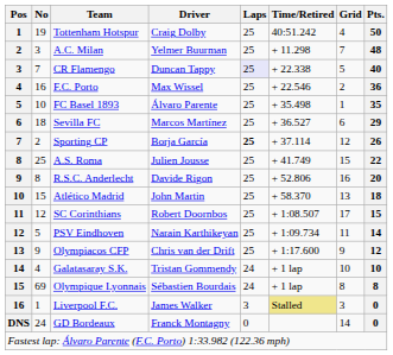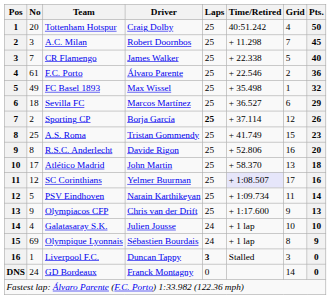Tottenham Hotspur | No: 19 -> 20
A.C. Milan | Driver: Yelmer Buurman -> Robert Doornbos
A.C. Milan | Pts.: 48 -> 45
CR Flamengo | Driver: Duncan Tappy -> James Walker
CR Flamengo | Laps: lavender background -> no background
F.C. Porto | No: 16 -> 61
F.C. Porto | Driver: Max Wissel -> Álvaro Parente
FC Basel 1893 | No: 10 -> 49
FC Basel 1893 | Driver: Álvaro Parente -> Max Wissel
FC Basel 1893 | Pts.: 35 -> 32
A.S. Roma | Driver: Julien Jousse -> Tristan Gommendy
A.S. Roma | Pts.: 22 -> 23
Atlético Madrid | No: 15 -> 17
SC Corinthians | Driver: Robert Doornbos -> Yelmer Buurman
SC Corinthians | Time/Retired: no background -> lavender background
SC Corinthians | Pts.: 15 -> 16
Olympiacos CFP | Pts.: 12 -> 13
Galatasaray S.K. | Driver: Tristan Gommendy -> Julien Jousse
Olympique Lyonnais | Pts.: 8 -> 9
Liverpool F.C. | Driver: James Walker -> Duncan Tappy
Liverpool F.C. | Laps: normal -> bold
Liverpool F.C. | Time/Retired: khaki background -> no background
